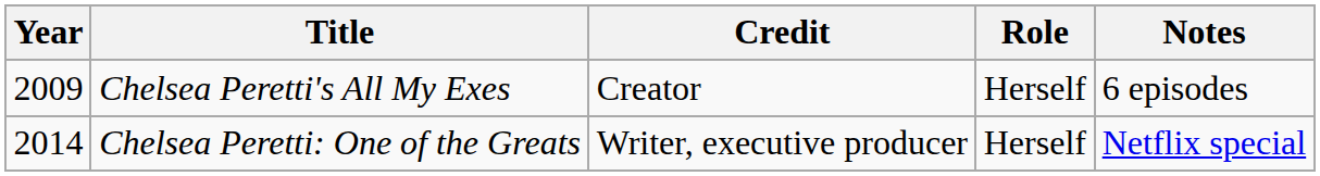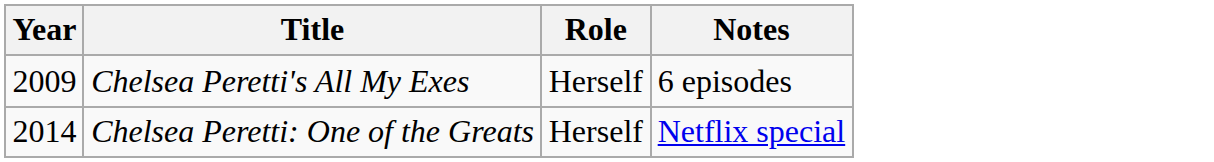- column: Credit | Creator | Writer, executive producer
